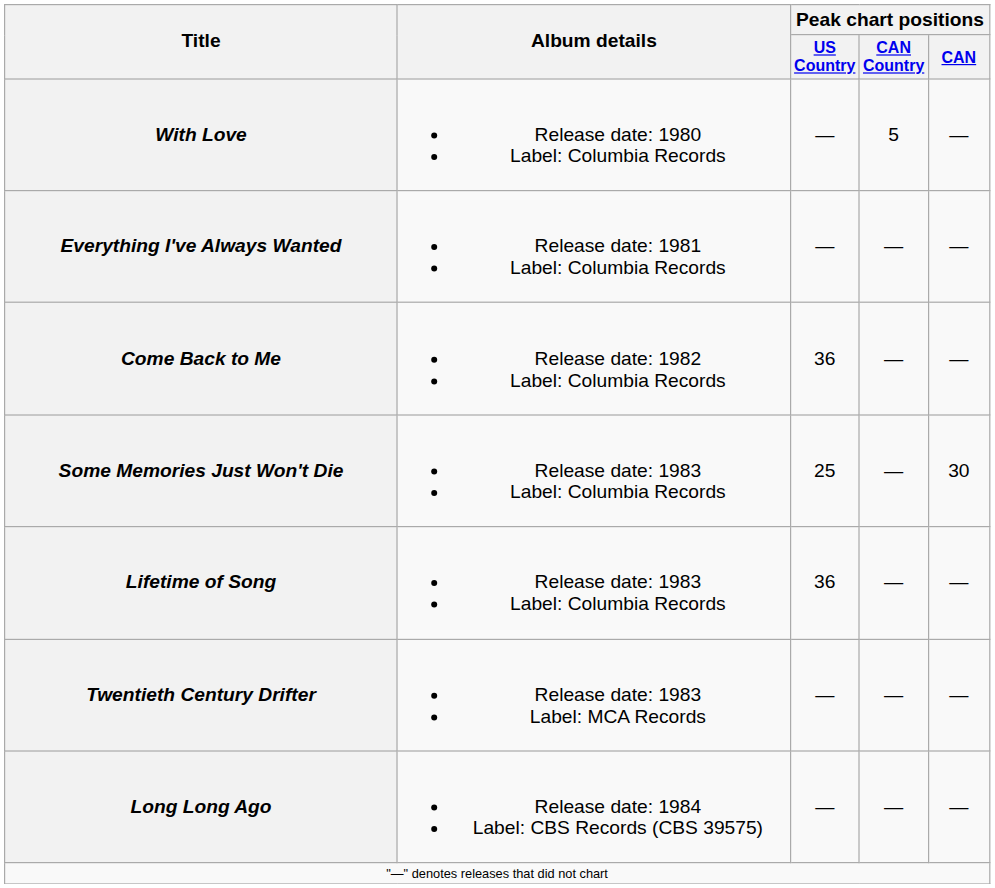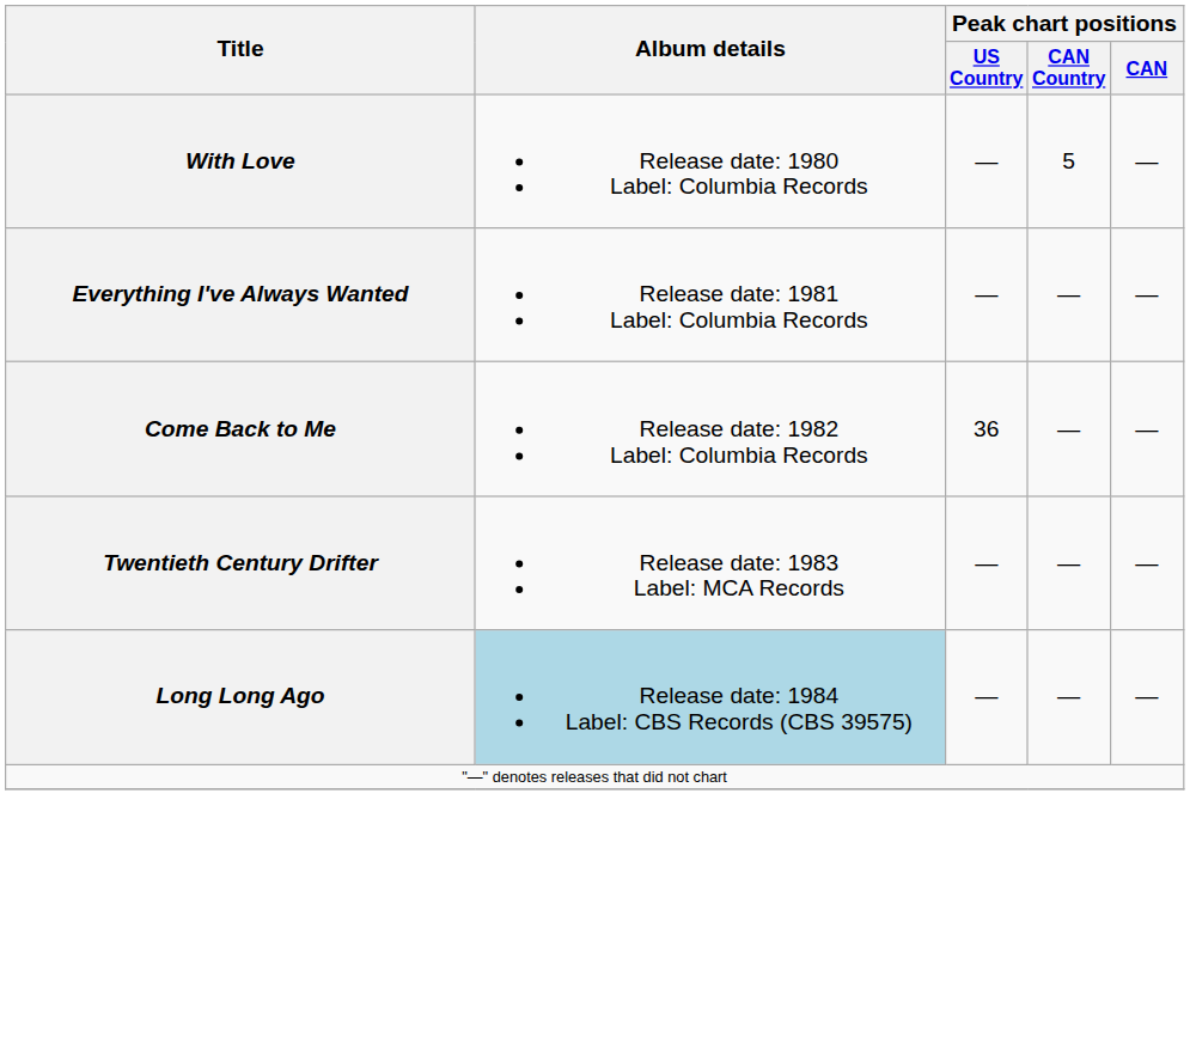- row: Some Memories Just Won't Die | Release date: 1983 Label: Columbia Records | 25 | — | 30
- row: Lifetime of Song | Release date: 1983 Label: Columbia Records | 36 | — | —
Long Long Ago | Album details: no background -> lightblue background
